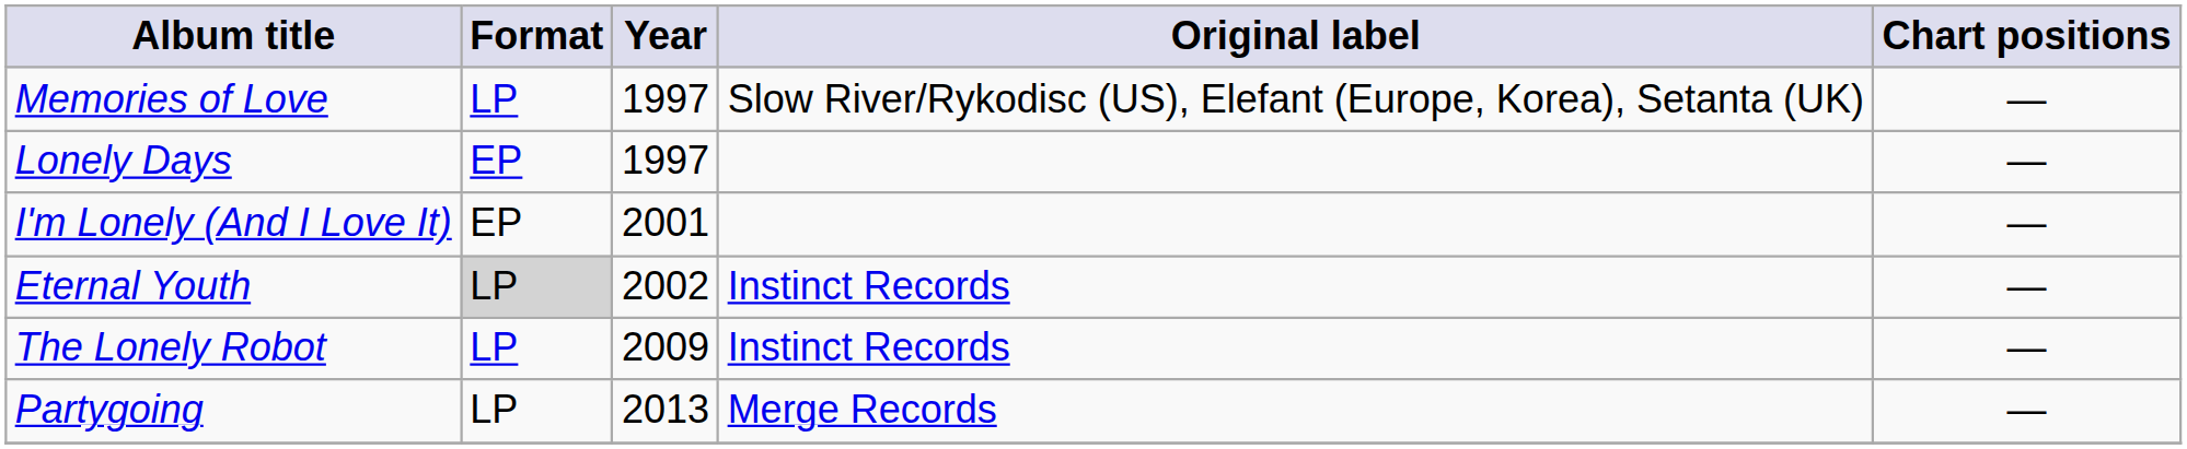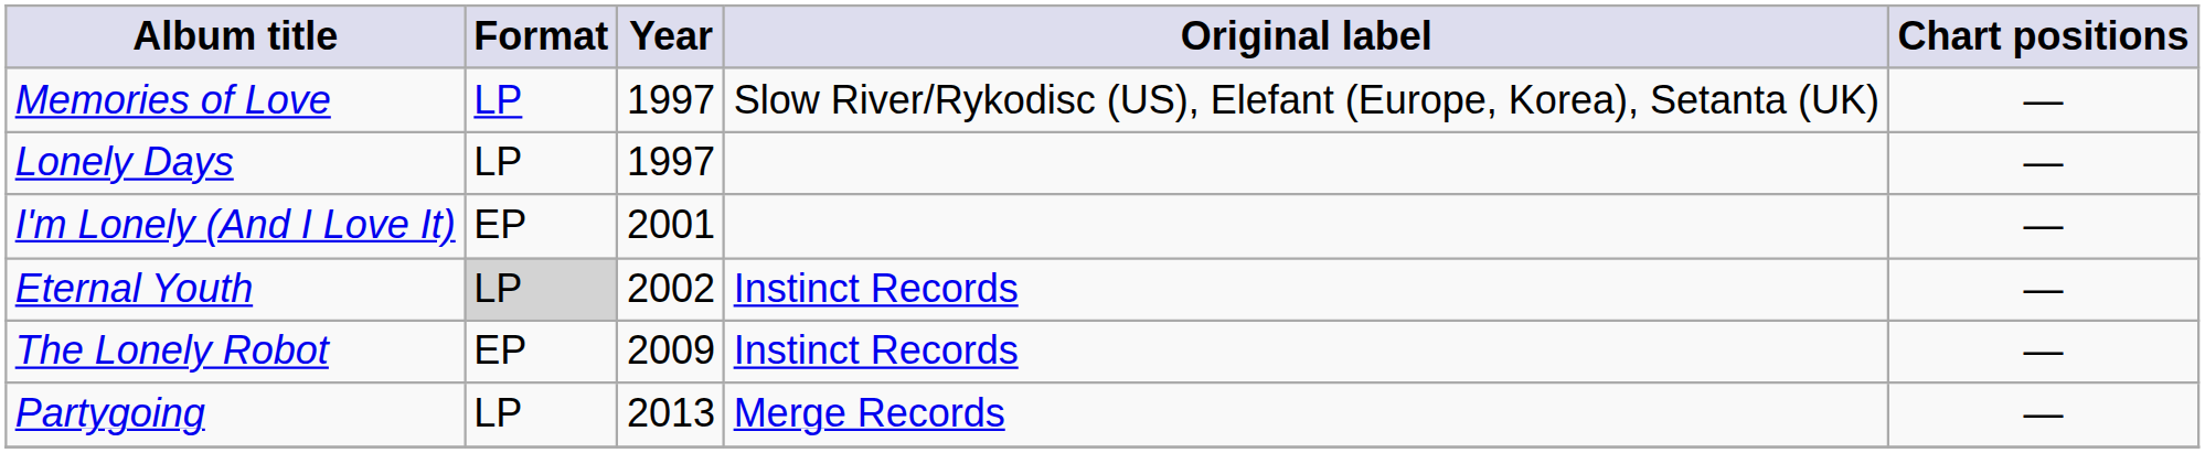Lonely Days | Format: EP -> LP
The Lonely Robot | Format: LP -> EP
